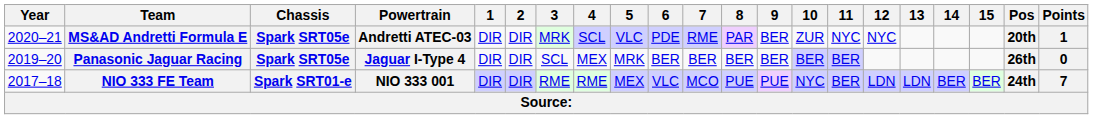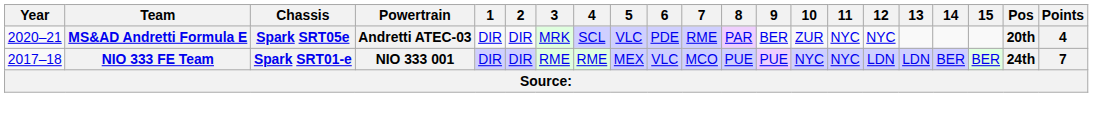MS&AD Andretti Formula E | Points: 1 -> 4
- row: 2019–20 | Panasonic Jaguar Racing | Spark SRT05e | Jaguar I-Type 4 | DIR | DIR | SCL | MEX | MRK | BER | BER | BER | BER | BER | BER | 26th | 0
NIO 333 FE Team | 11: BER -> NYC
